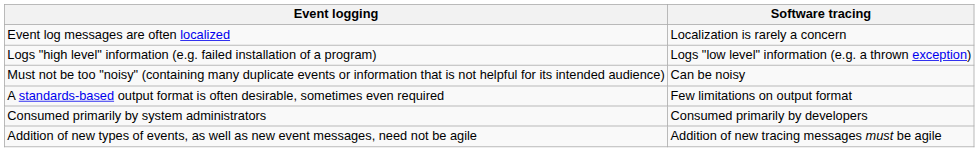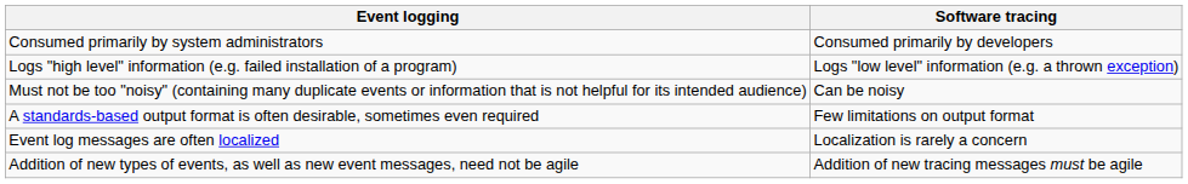rows swapped: Consumed primarily by system administrators <-> Event log messages are often localized
